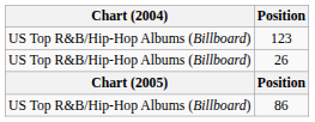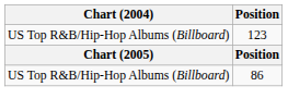- row: US Top R&B/Hip-Hop Albums (Billboard) | 26
